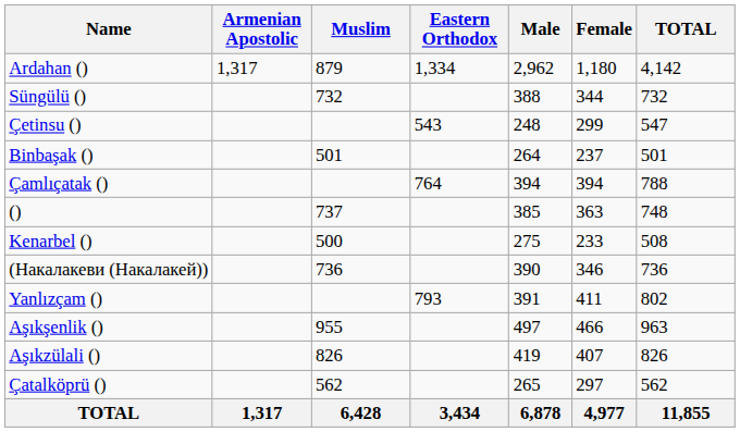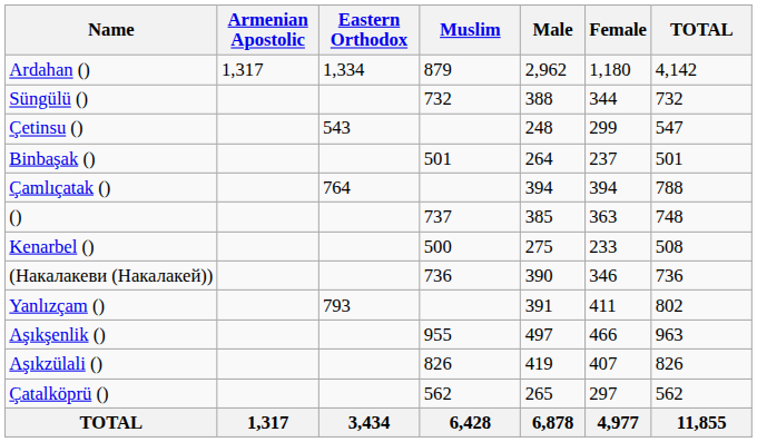columns swapped: Muslim <-> Eastern Orthodox
